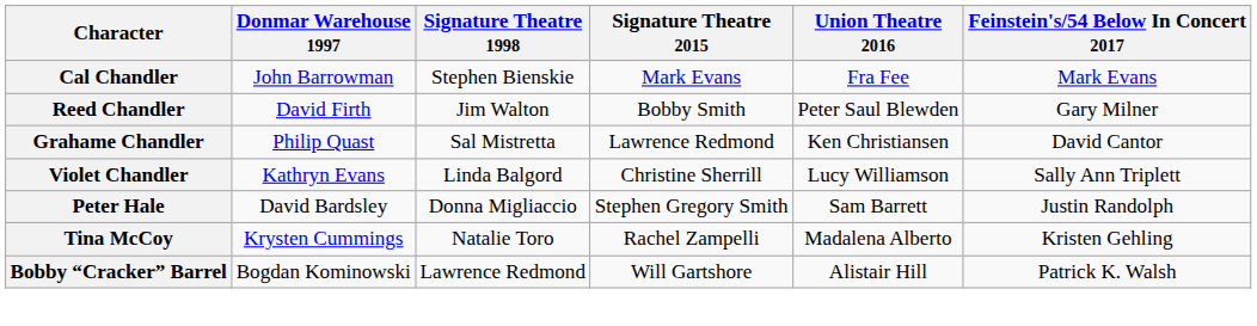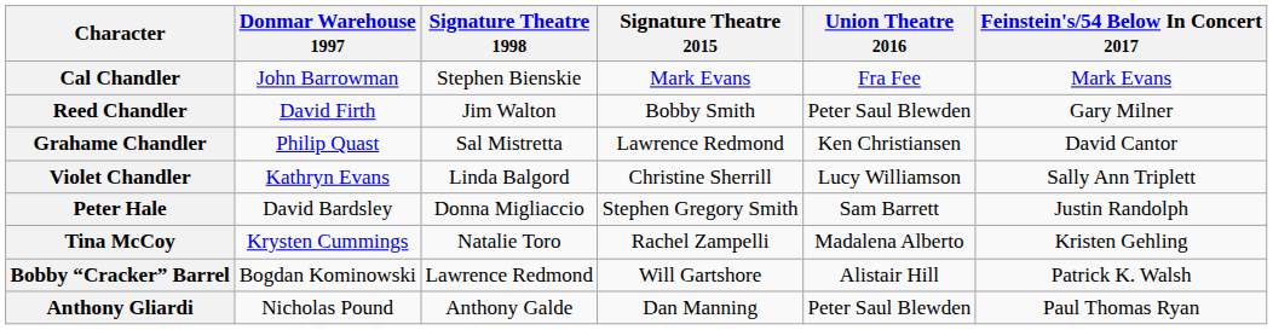+ row: Anthony Gliardi | Nicholas Pound | Anthony Galde | Dan Manning | Peter Saul Blewden | Paul Thomas Ryan
